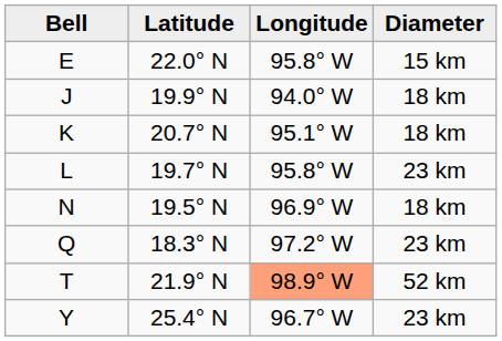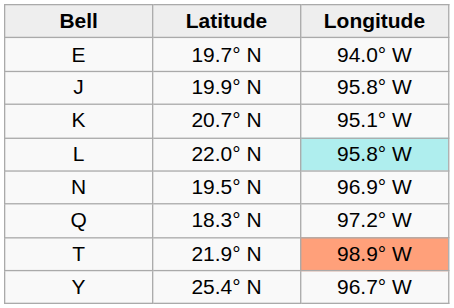- column: Diameter | 15 km | 18 km | 18 km | 23 km | 18 km | 23 km | 52 km | 23 km
E | Latitude: 22.0° N -> 19.7° N
E | Longitude: 95.8° W -> 94.0° W
J | Longitude: 94.0° W -> 95.8° W
L | Latitude: 19.7° N -> 22.0° N
L | Longitude: no background -> paleturquoise background
